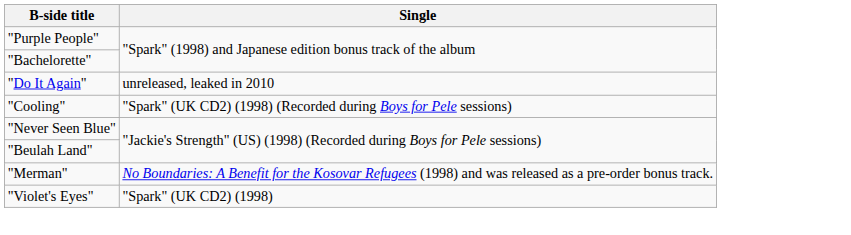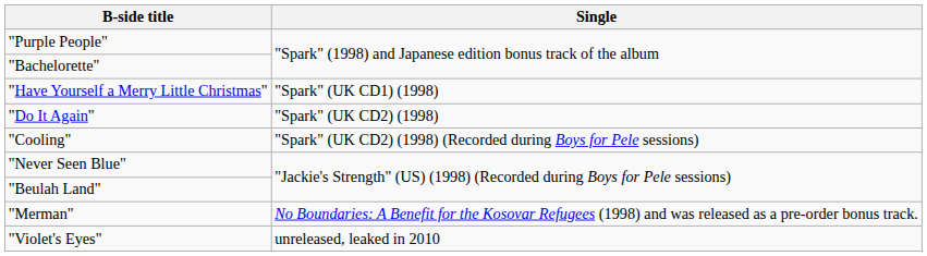+ row: "Have Yourself a Merry Little Christmas" | "Spark" (UK CD1) (1998)
"Do It Again" | Single: unreleased, leaked in 2010 -> "Spark" (UK CD2) (1998)
"Violet's Eyes" | Single: "Spark" (UK CD2) (1998) -> unreleased, leaked in 2010
